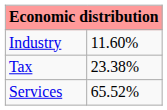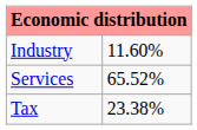rows swapped: Tax <-> Services
